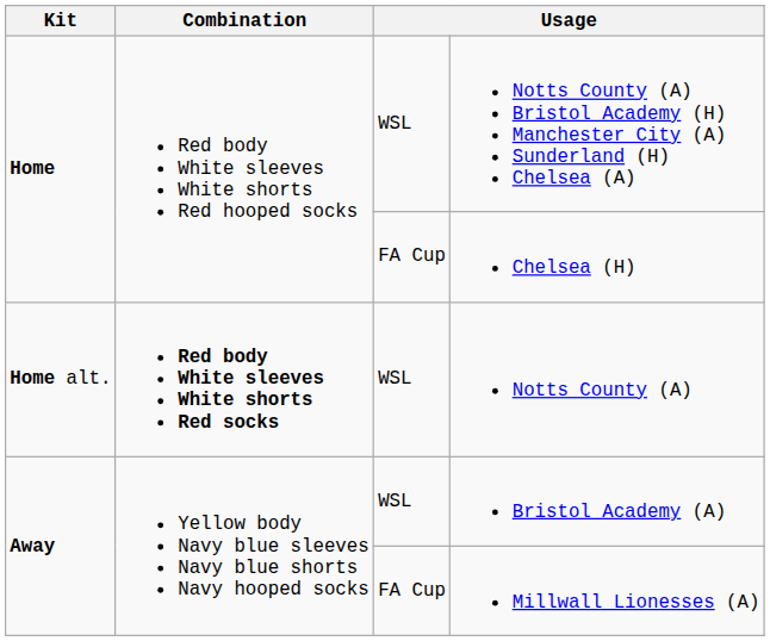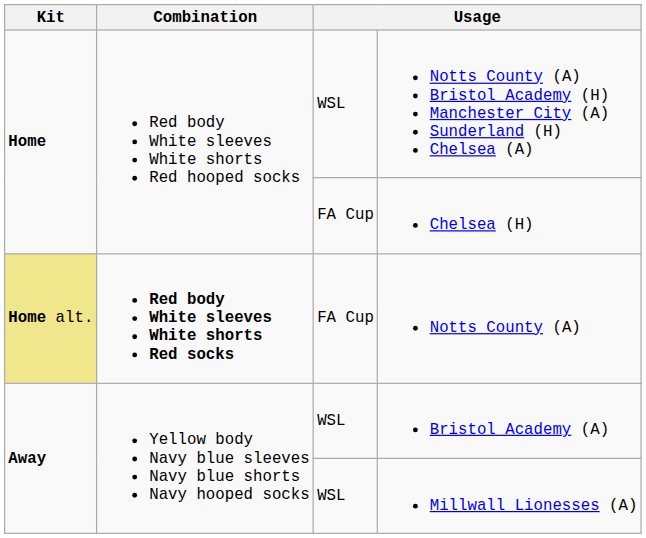Notts County (A) | Kit: no background -> khaki background
Notts County (A) | column 3: WSL -> FA Cup
Millwall Lionesses (A) | column 3: FA Cup -> WSL
